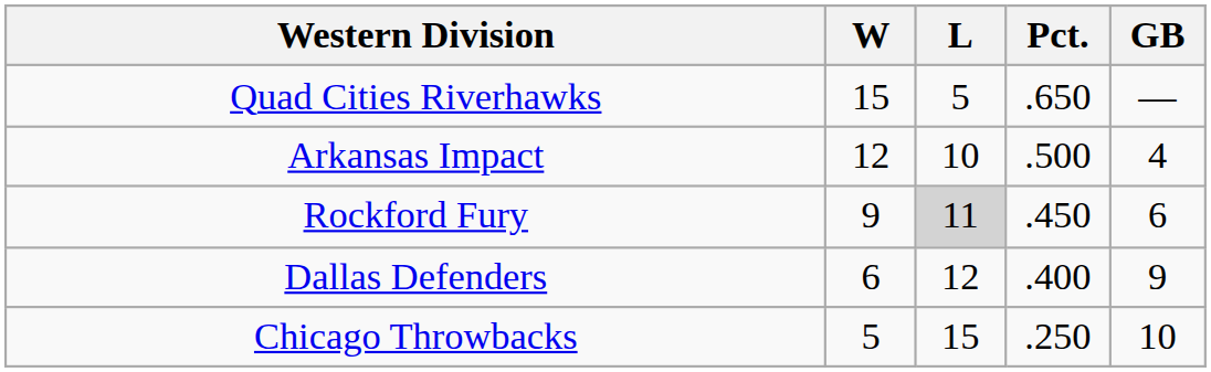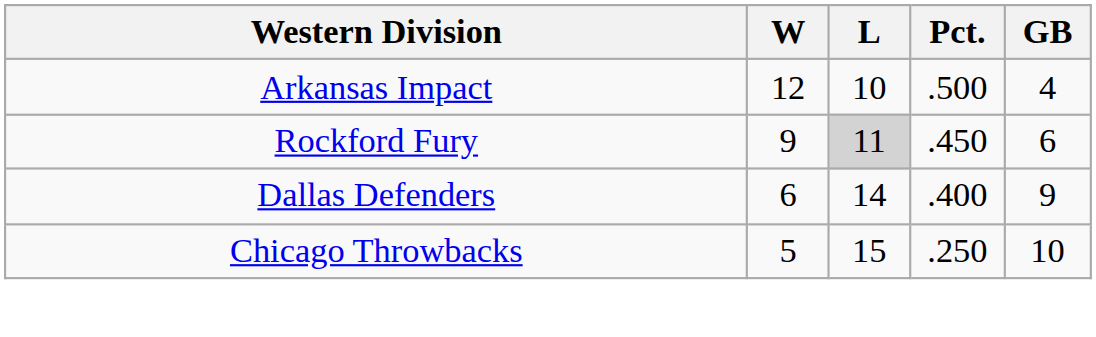- row: Quad Cities Riverhawks | 15 | 5 | .650 | —
Dallas Defenders | L: 12 -> 14
